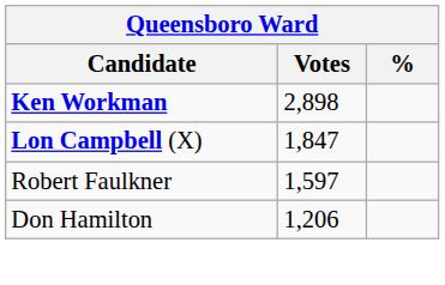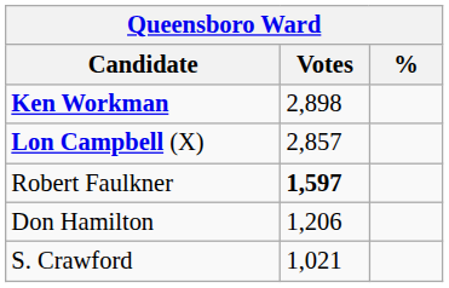Lon Campbell (X) | Votes: 1,847 -> 2,857
Robert Faulkner | Votes: normal -> bold
+ row: S. Crawford | 1,021
